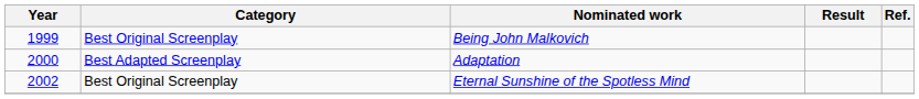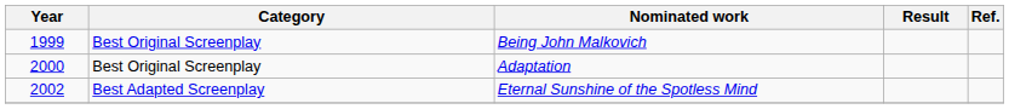Adaptation | Category: Best Adapted Screenplay -> Best Original Screenplay
Eternal Sunshine of the Spotless Mind | Category: Best Original Screenplay -> Best Adapted Screenplay
